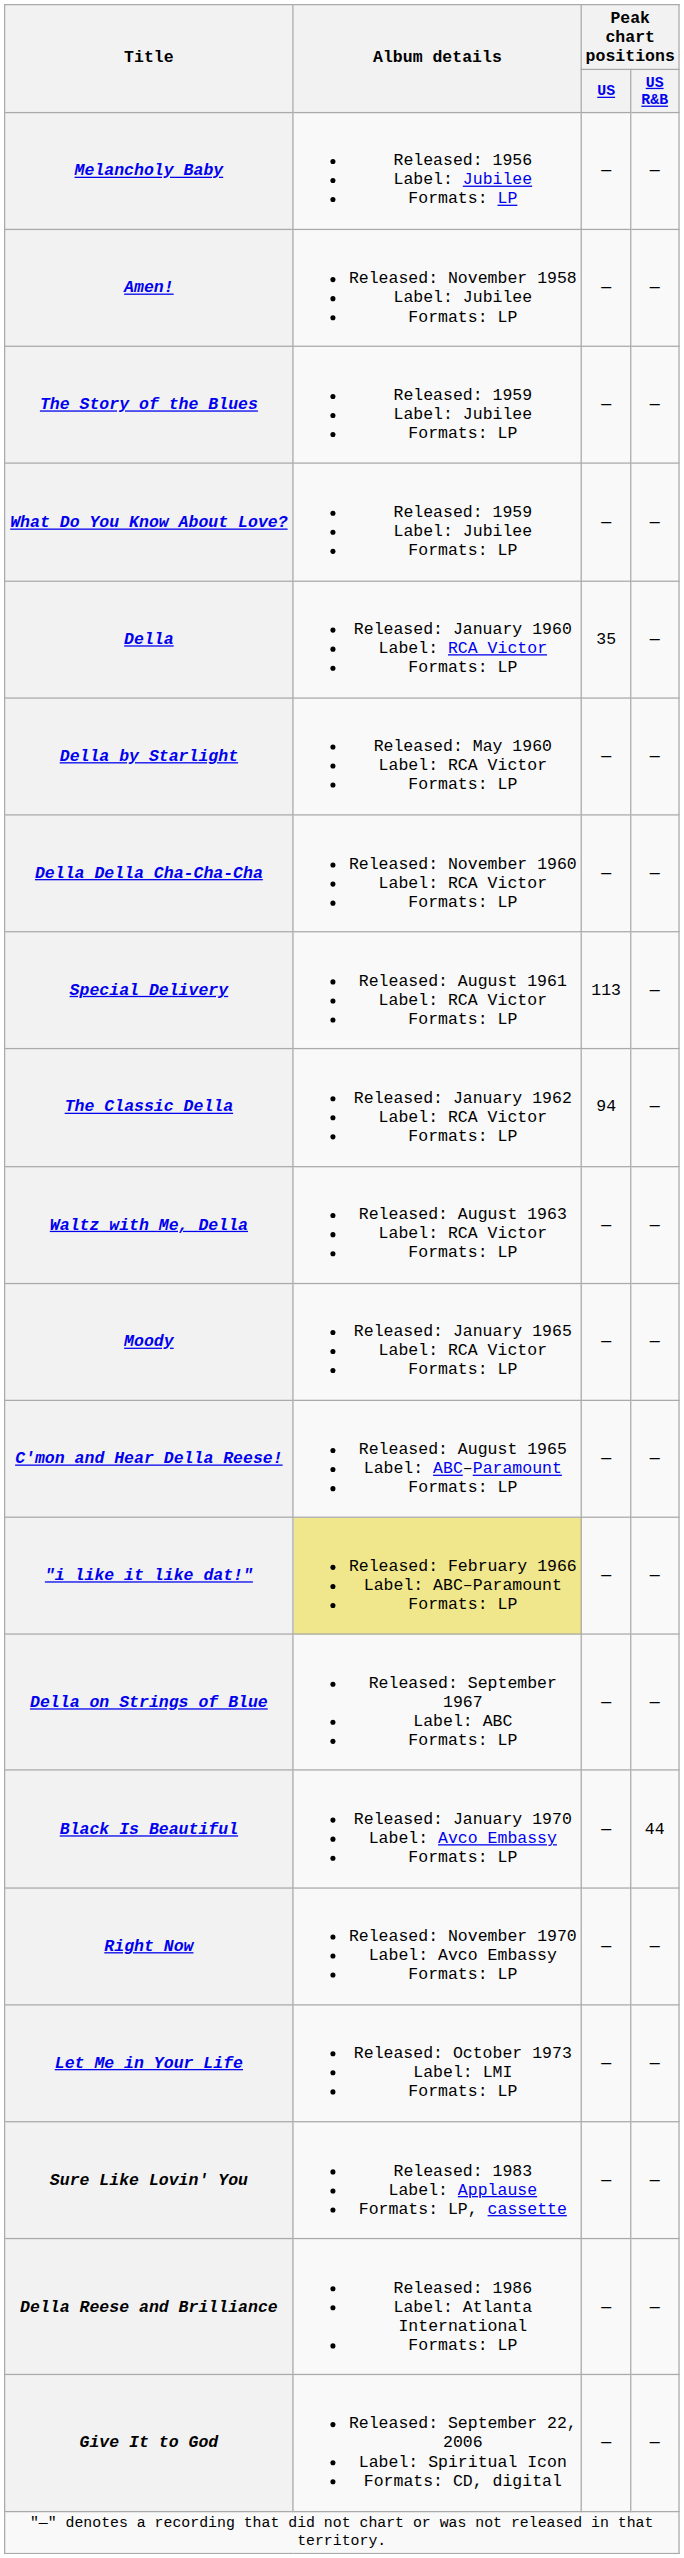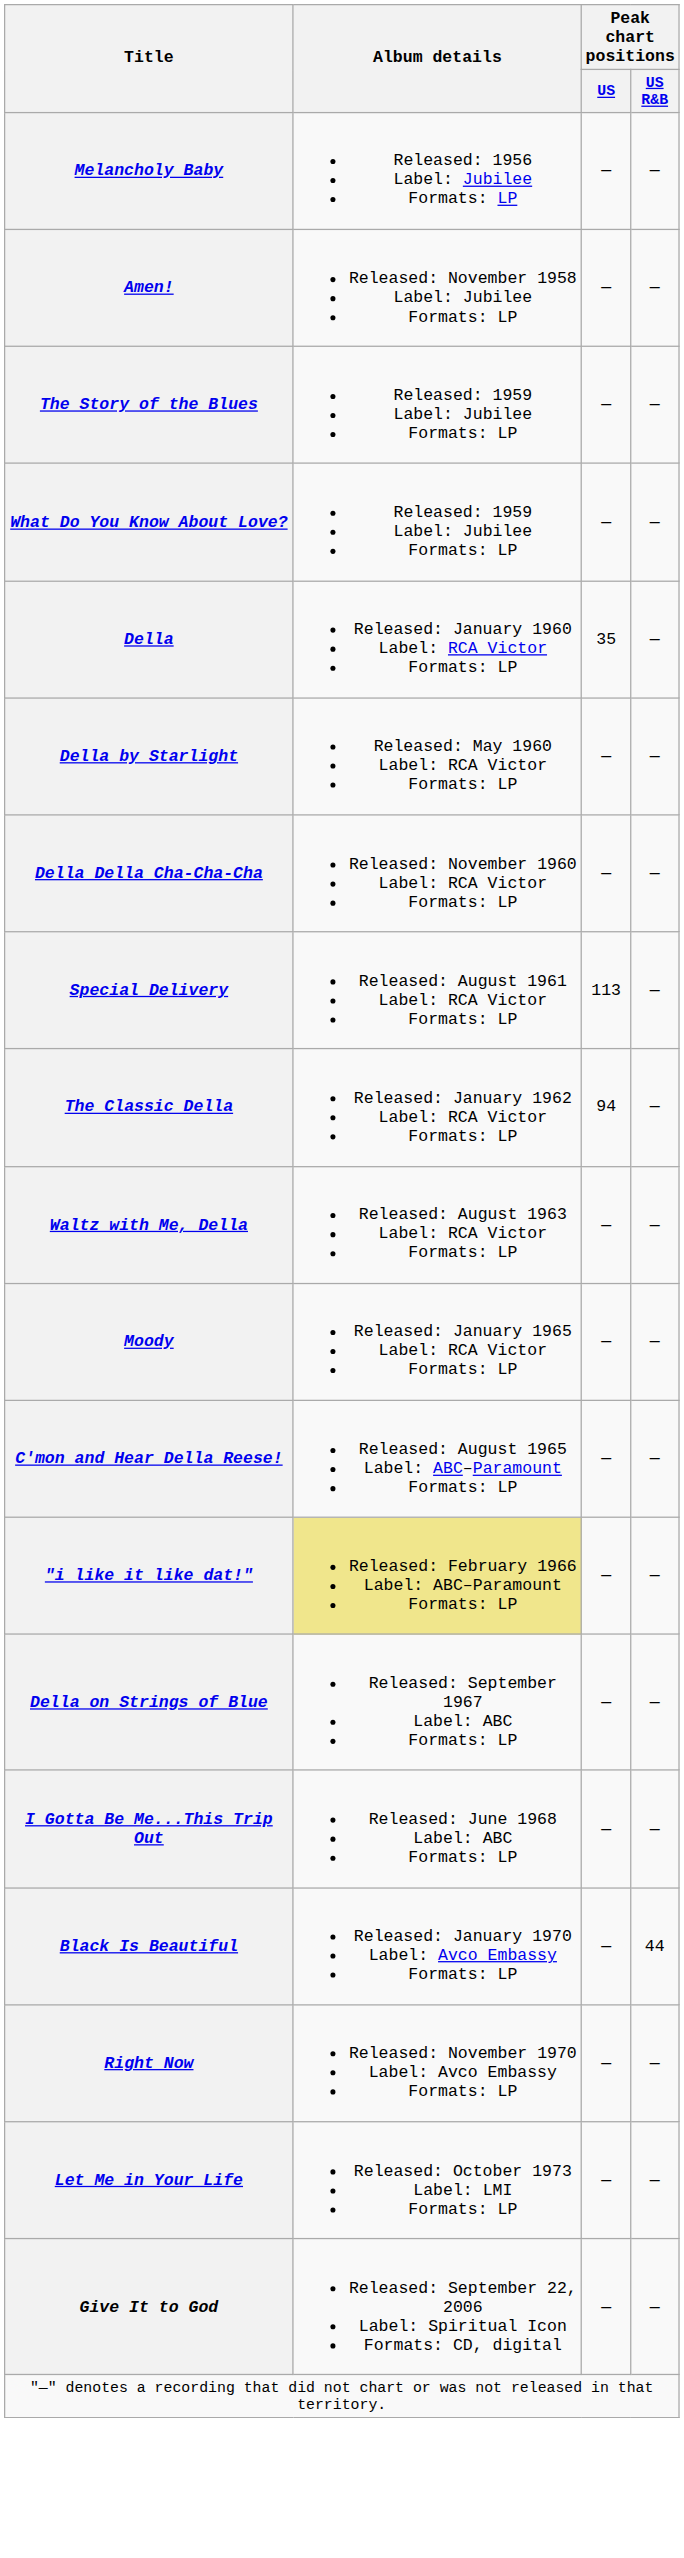+ row: I Gotta Be Me...This Trip Out | Released: June 1968 Label: ABC Formats: LP | — | —
- row: Sure Like Lovin' You | Released: 1983 Label: Applause Formats: LP, cassette | — | —
- row: Della Reese and Brilliance | Released: 1986 Label: Atlanta International Formats: LP | — | —
